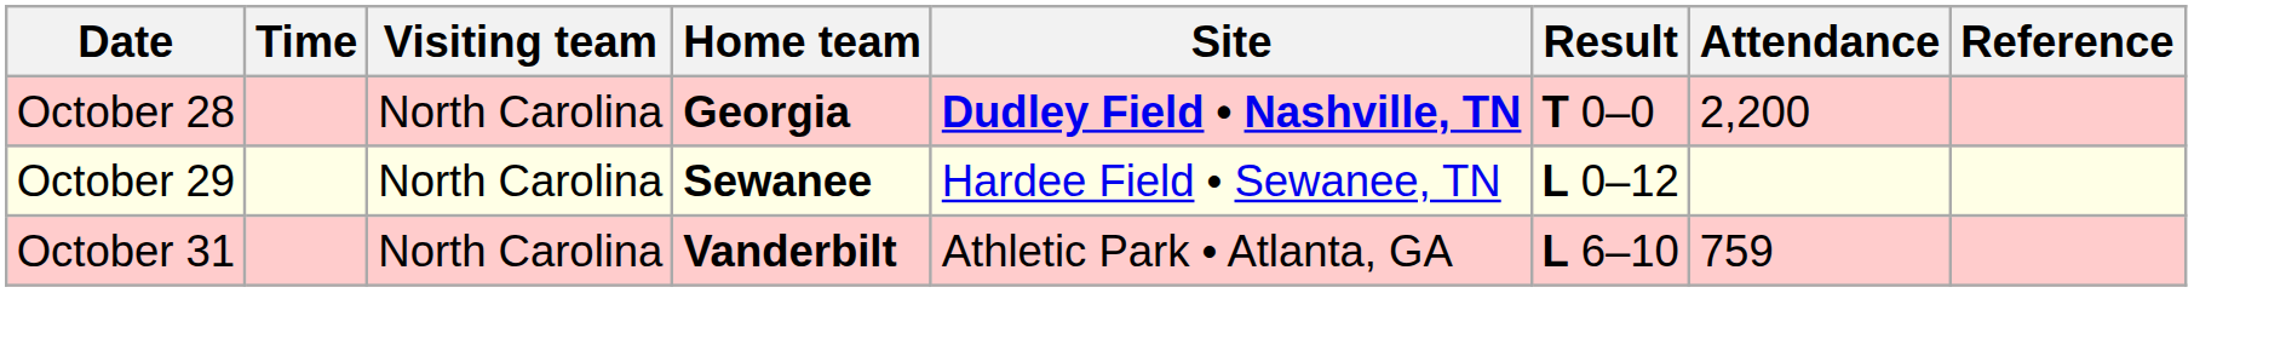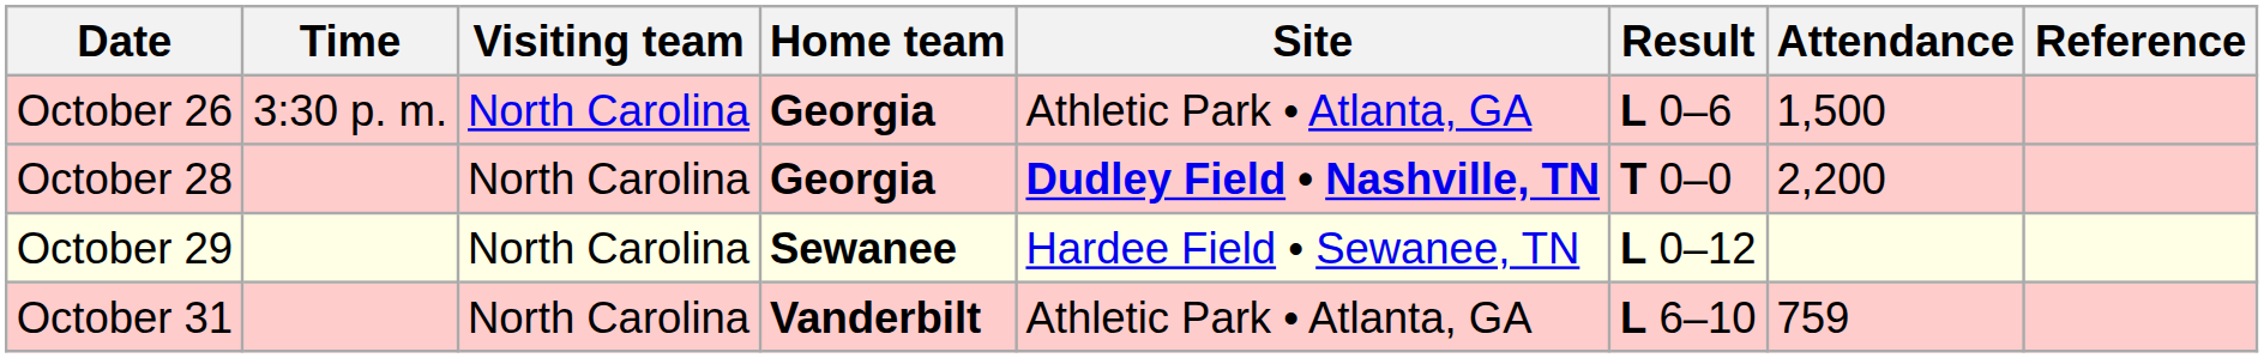+ row: October 26 | 3:30 p. m. | North Carolina | Georgia | Athletic Park • Atlanta, GA | L 0–6 | 1,500
